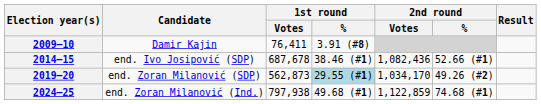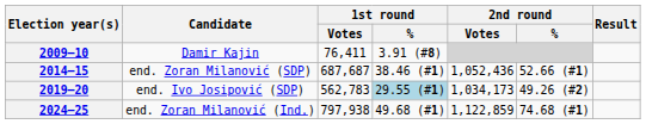2014–15 | Candidate: end. Ivo Josipović (SDP) -> end. Zoran Milanović (SDP)
2014–15 | 1st round / Votes: 687,678 -> 687,687
2014–15 | 2nd round / Votes: 1,082,436 -> 1,052,436
2019–20 | Candidate: end. Zoran Milanović (SDP) -> end. Ivo Josipović (SDP)
2019–20 | 1st round / Votes: 562,873 -> 562,783
2019–20 | 2nd round / Votes: 1,034,170 -> 1,034,173
